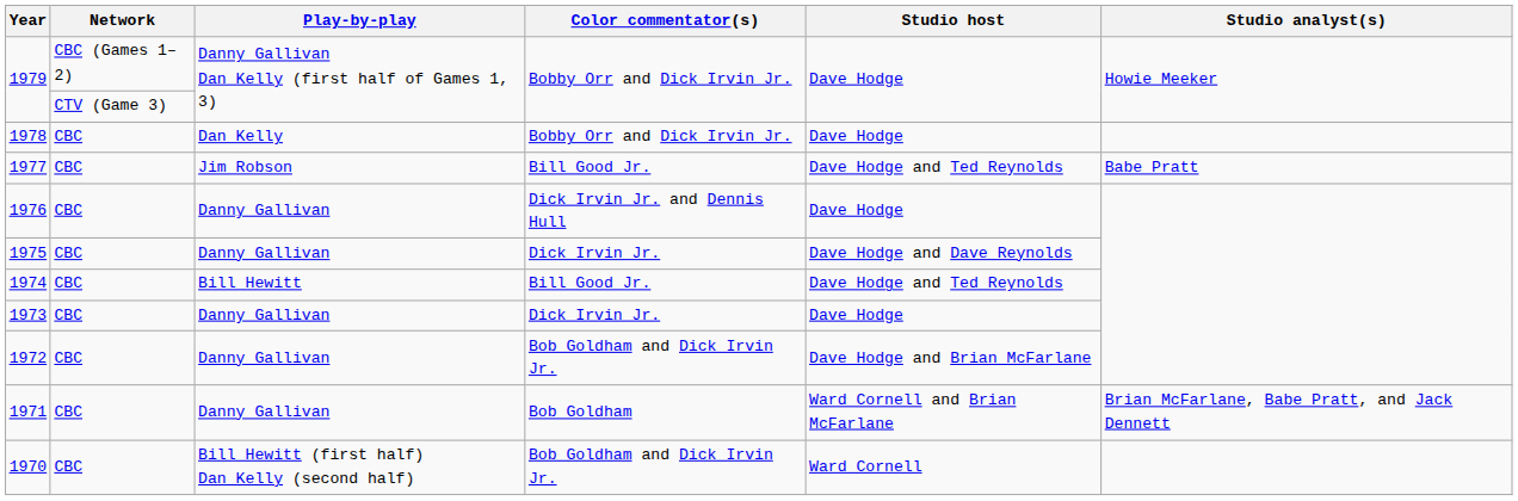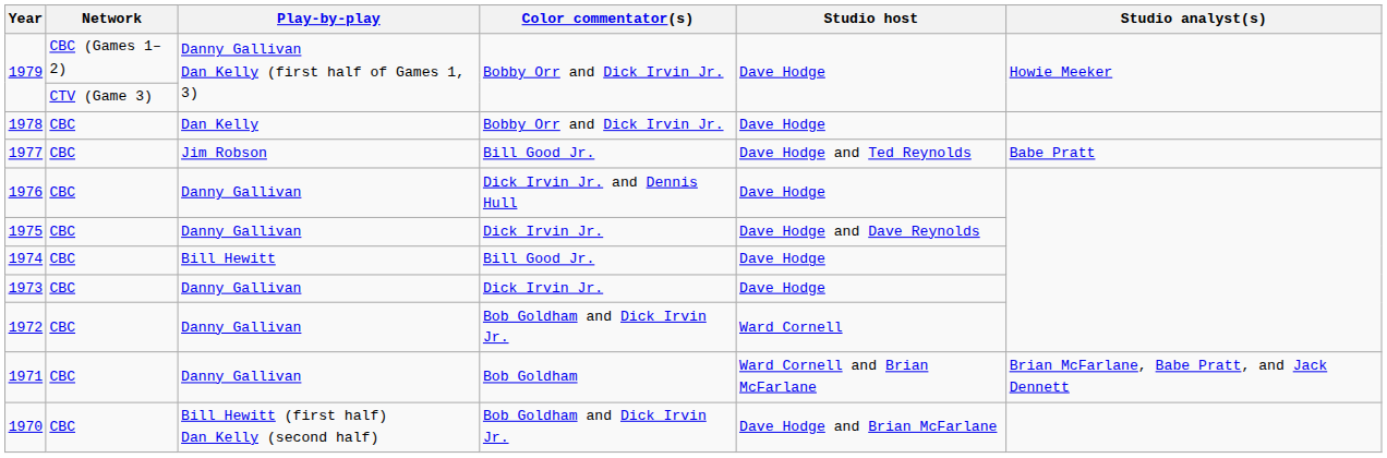1974 | Studio host: Dave Hodge and Ted Reynolds -> Dave Hodge
1972 | Studio host: Dave Hodge and Brian McFarlane -> Ward Cornell
1970 | Studio host: Ward Cornell -> Dave Hodge and Brian McFarlane
